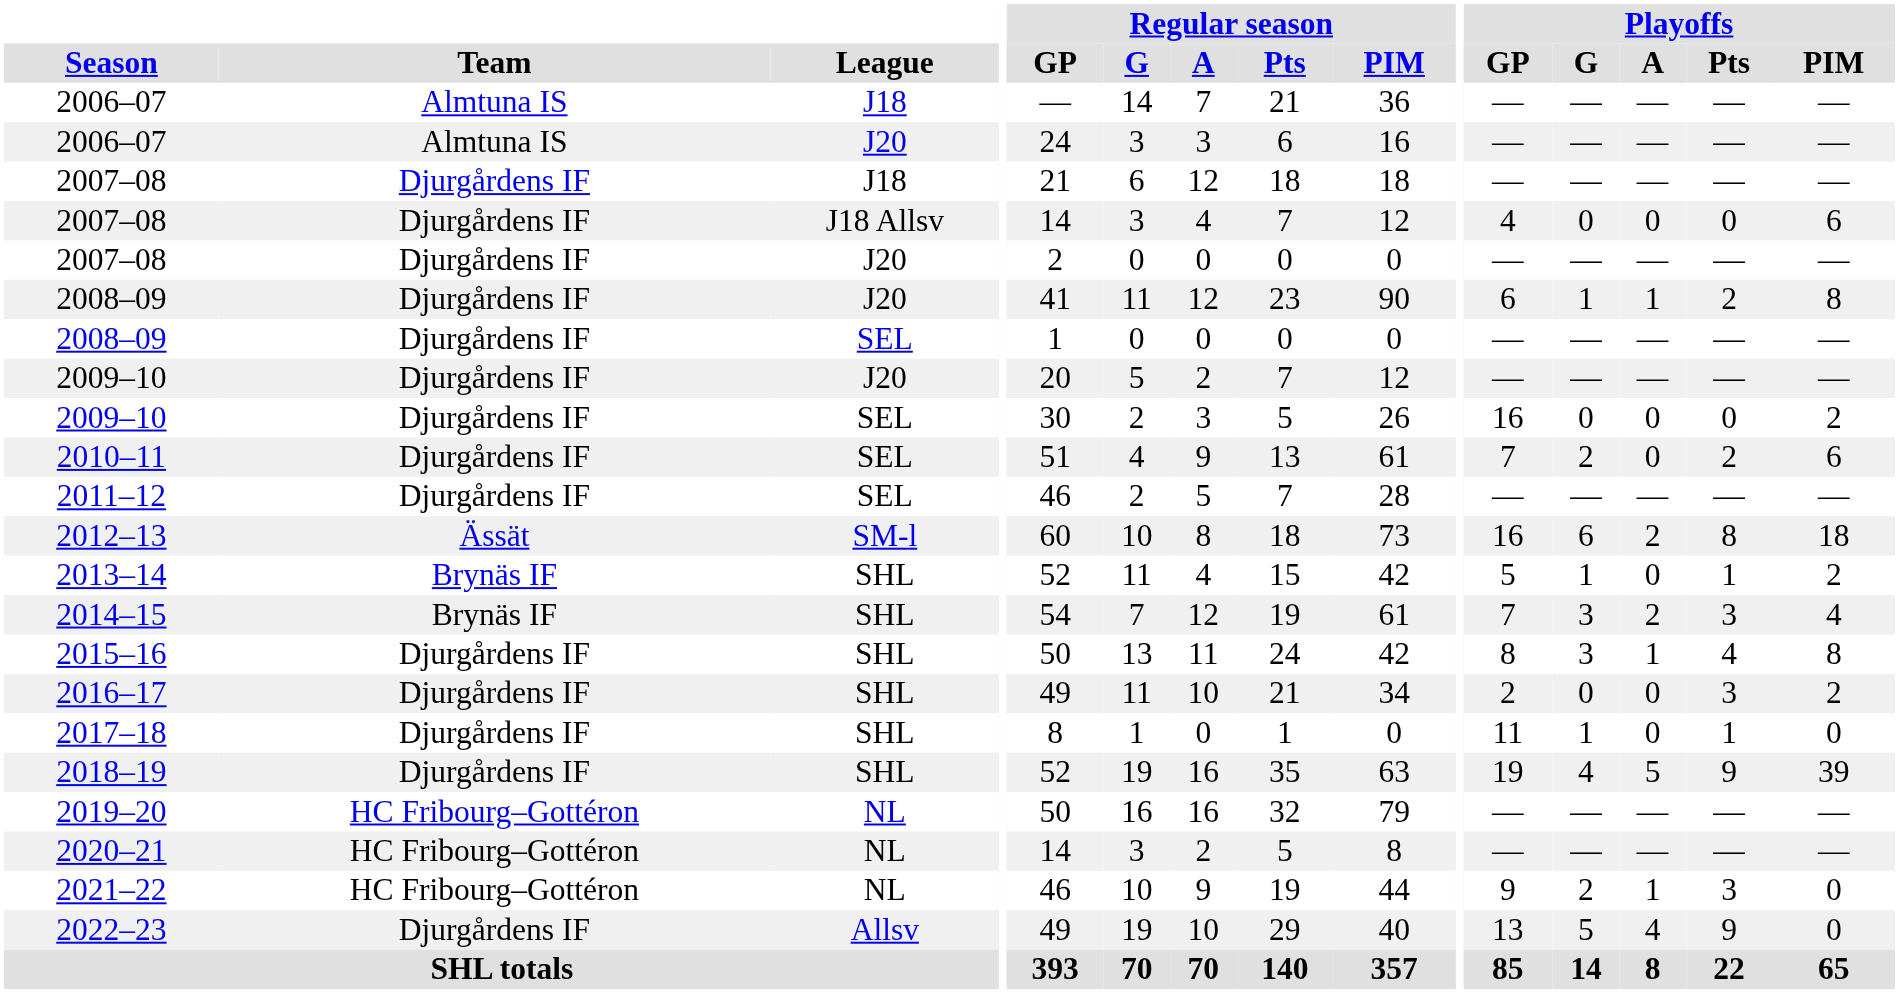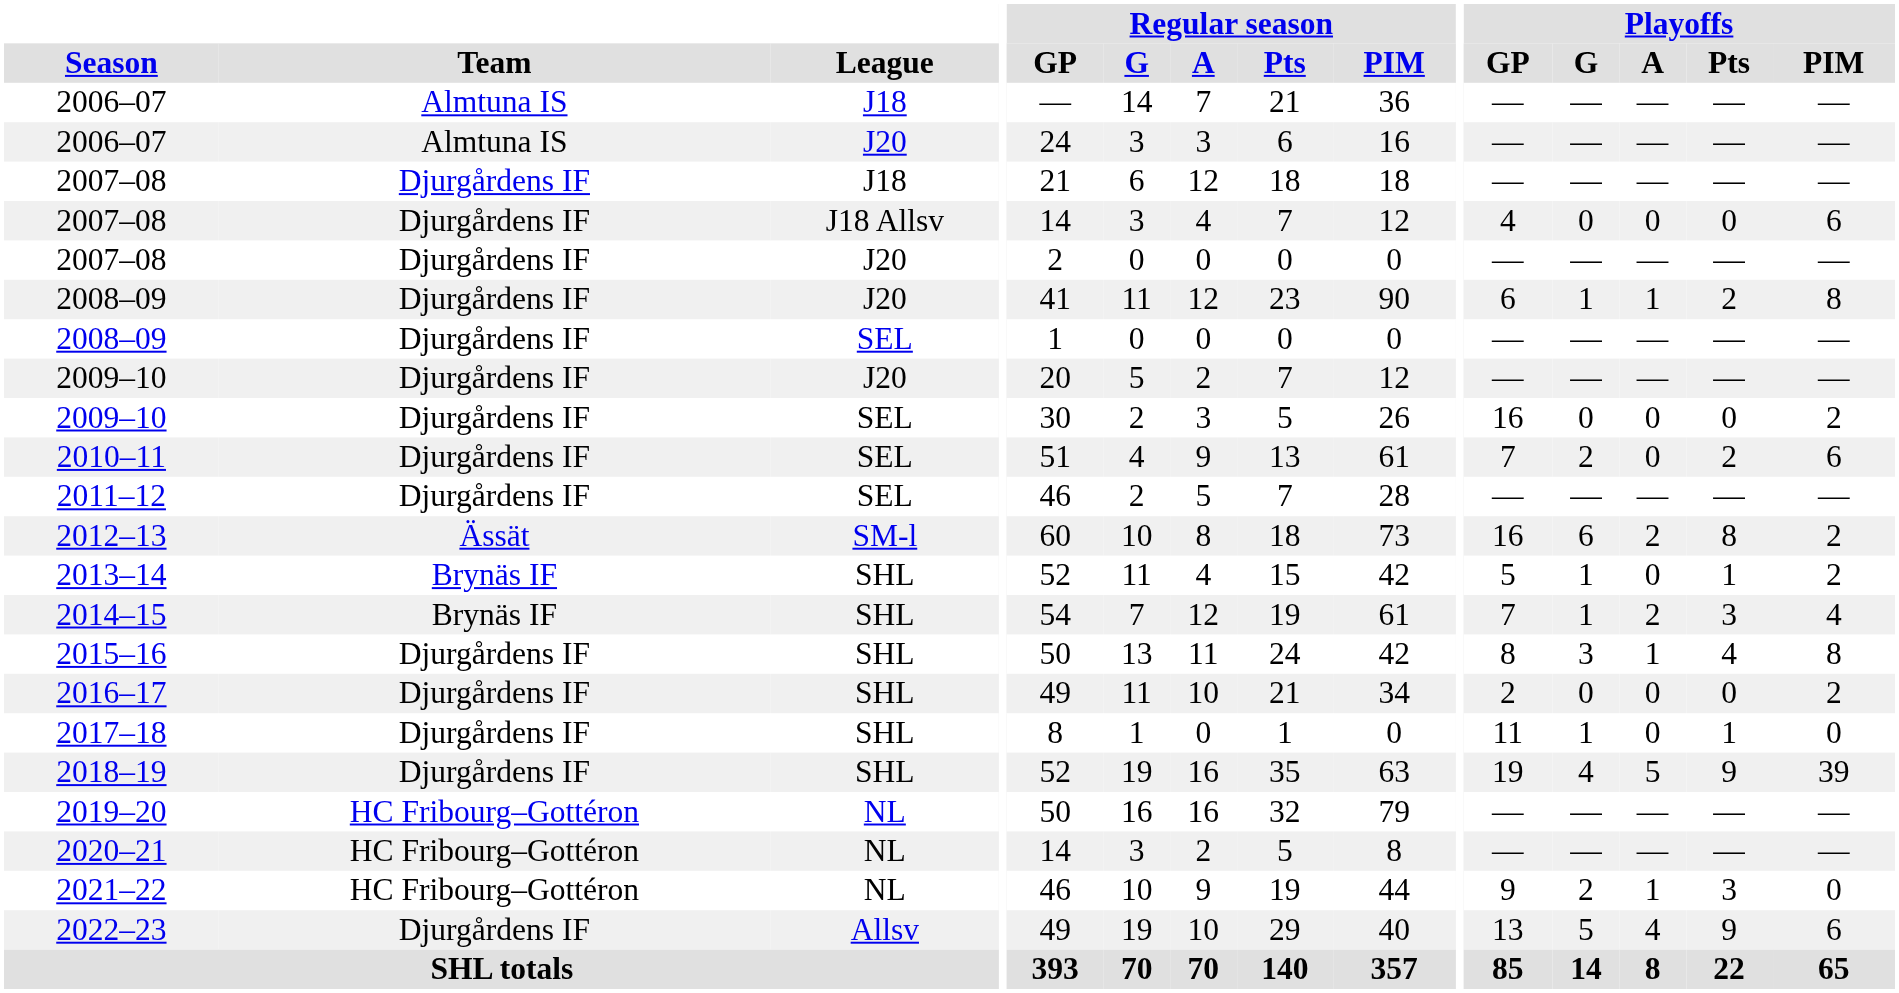2012–13 | Playoffs / PIM: 18 -> 2
2014–15 | Playoffs / G: 3 -> 1
2016–17 | Playoffs / Pts: 3 -> 0
2022–23 | Playoffs / PIM: 0 -> 6
